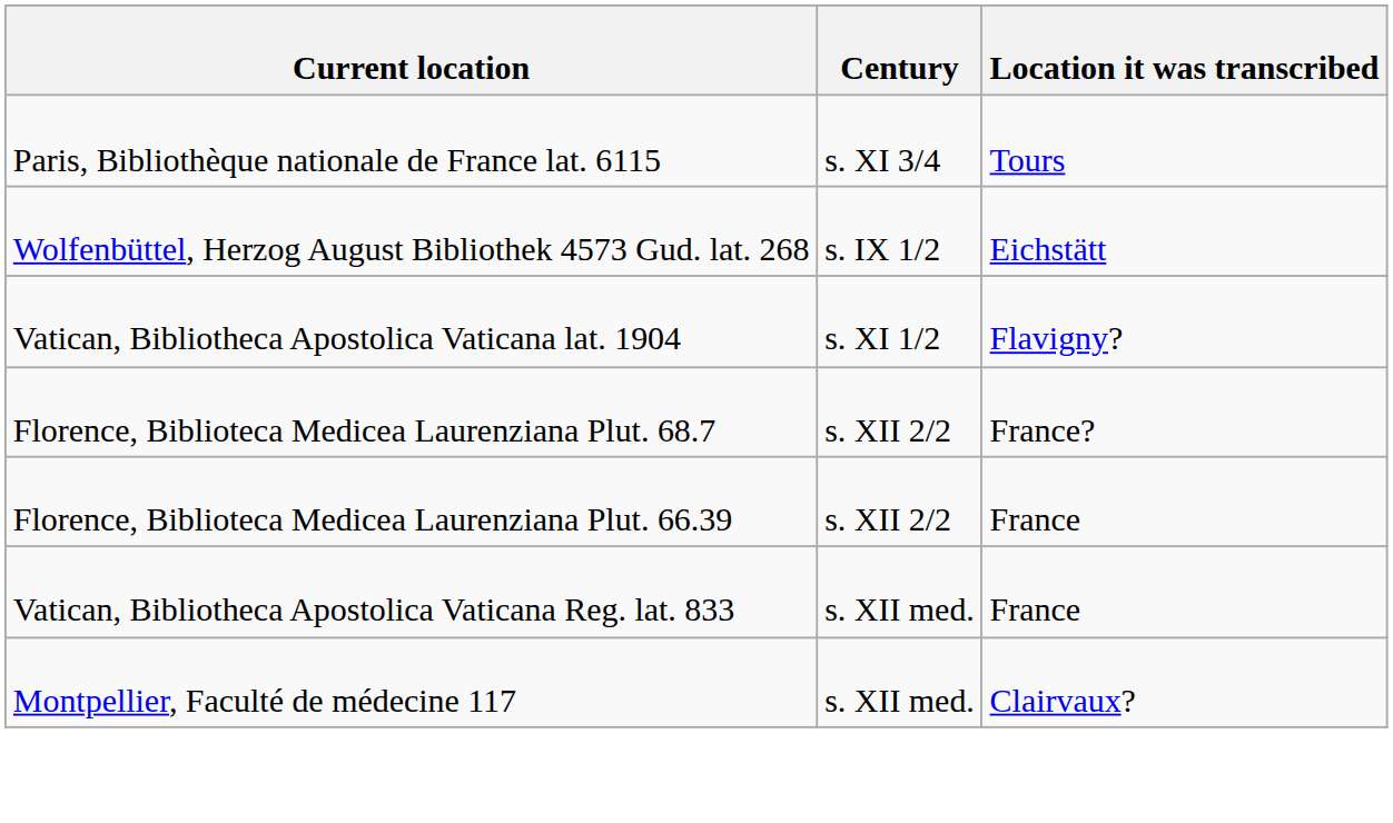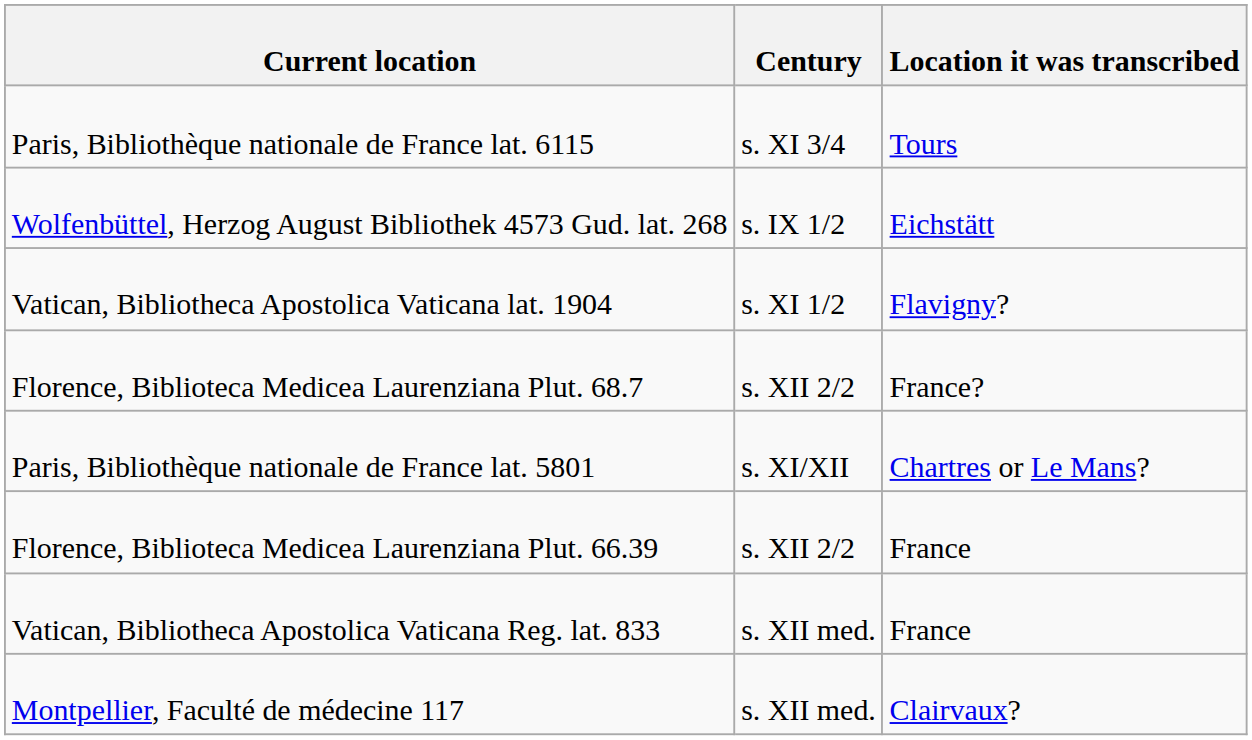+ row: Paris, Bibliothèque nationale de France lat. 5801 | s. XI/XII | Chartres or Le Mans?
